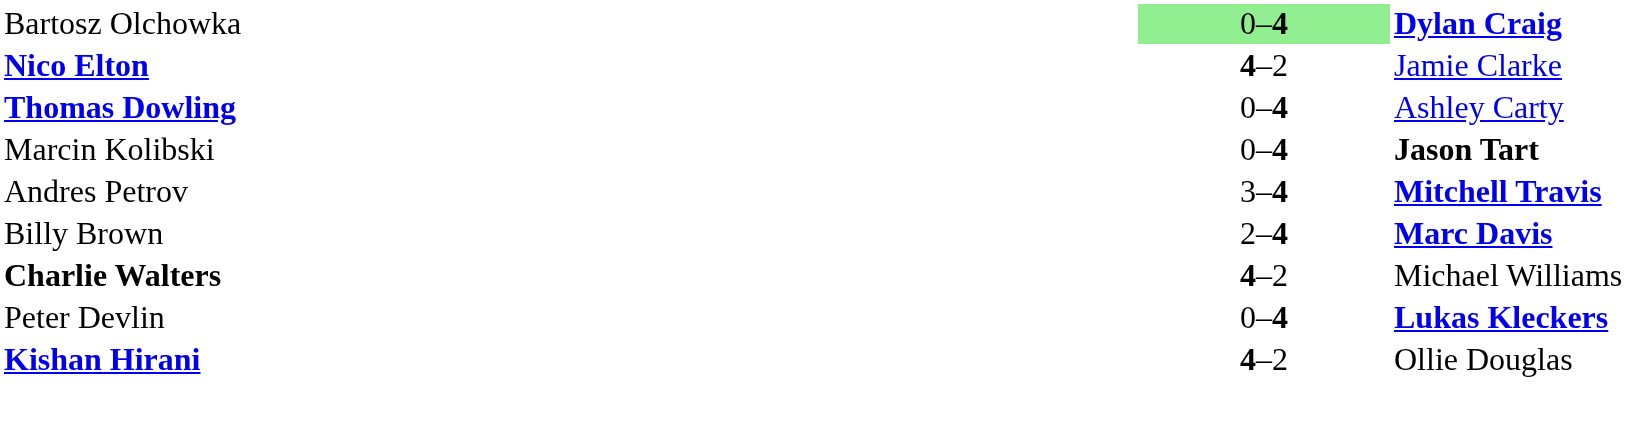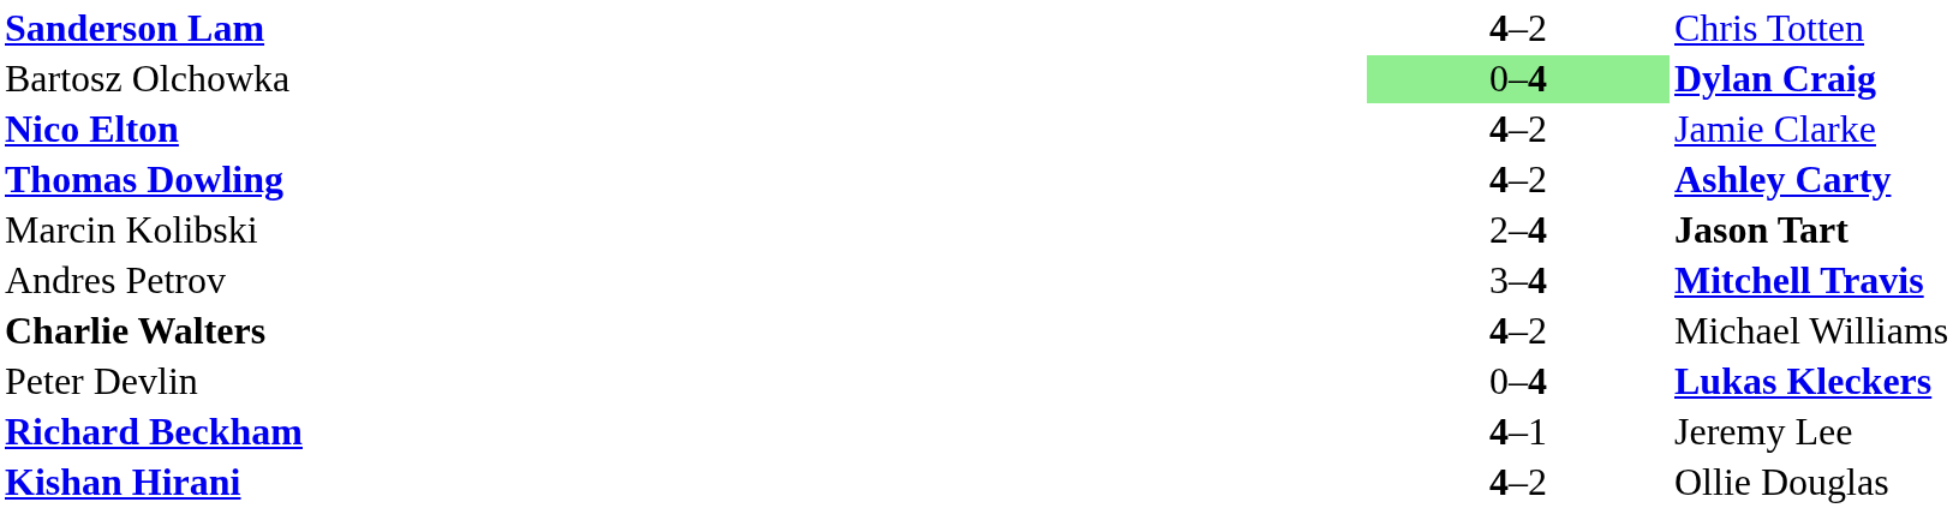+ row: Sanderson Lam | 4–2 | Chris Totten
Thomas Dowling | column 2: 0–4 -> 4–2
Thomas Dowling | column 3: normal -> bold
Marcin Kolibski | column 2: 0–4 -> 2–4
- row: Billy Brown | 2–4 | Marc Davis
+ row: Richard Beckham | 4–1 | Jeremy Lee
